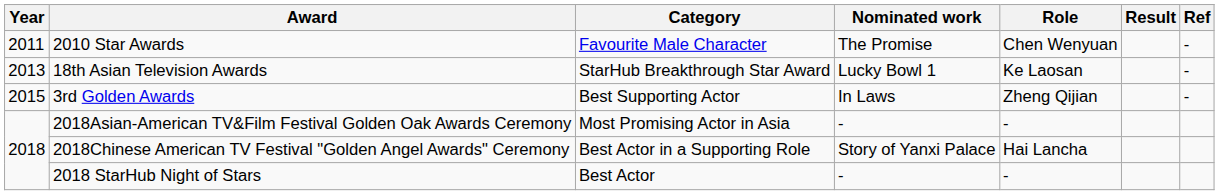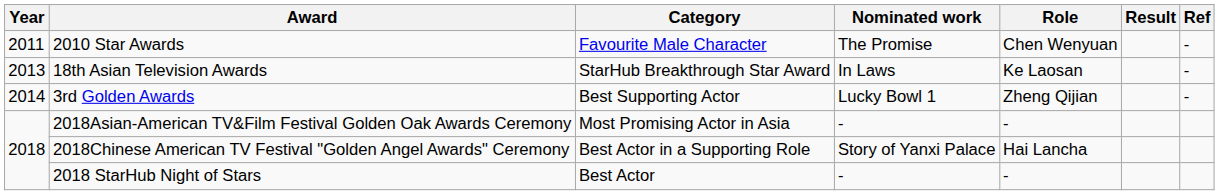18th Asian Television Awards | Nominated work: Lucky Bowl 1 -> In Laws
3rd Golden Awards | Year: 2015 -> 2014
3rd Golden Awards | Nominated work: In Laws -> Lucky Bowl 1
